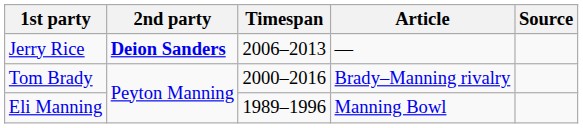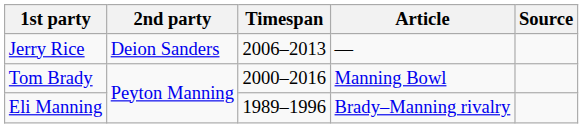Jerry Rice | 2nd party: bold -> normal
Tom Brady | Article: Brady–Manning rivalry -> Manning Bowl
Eli Manning | Article: Manning Bowl -> Brady–Manning rivalry
